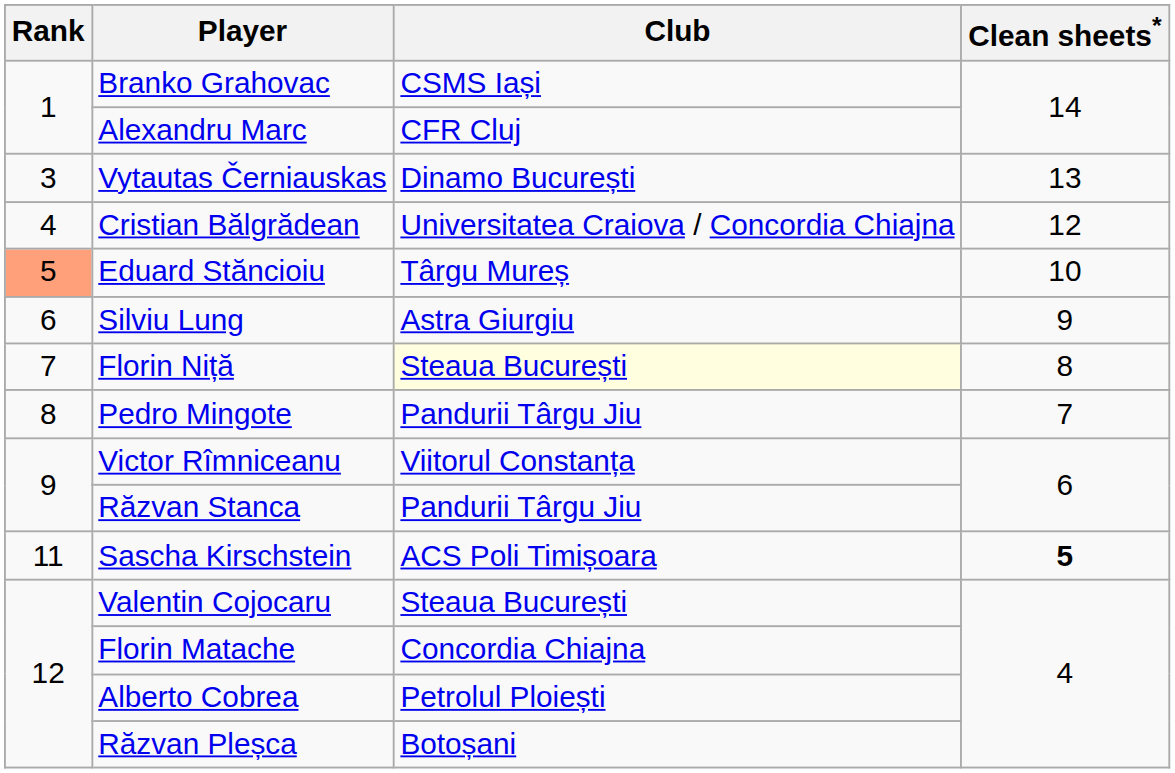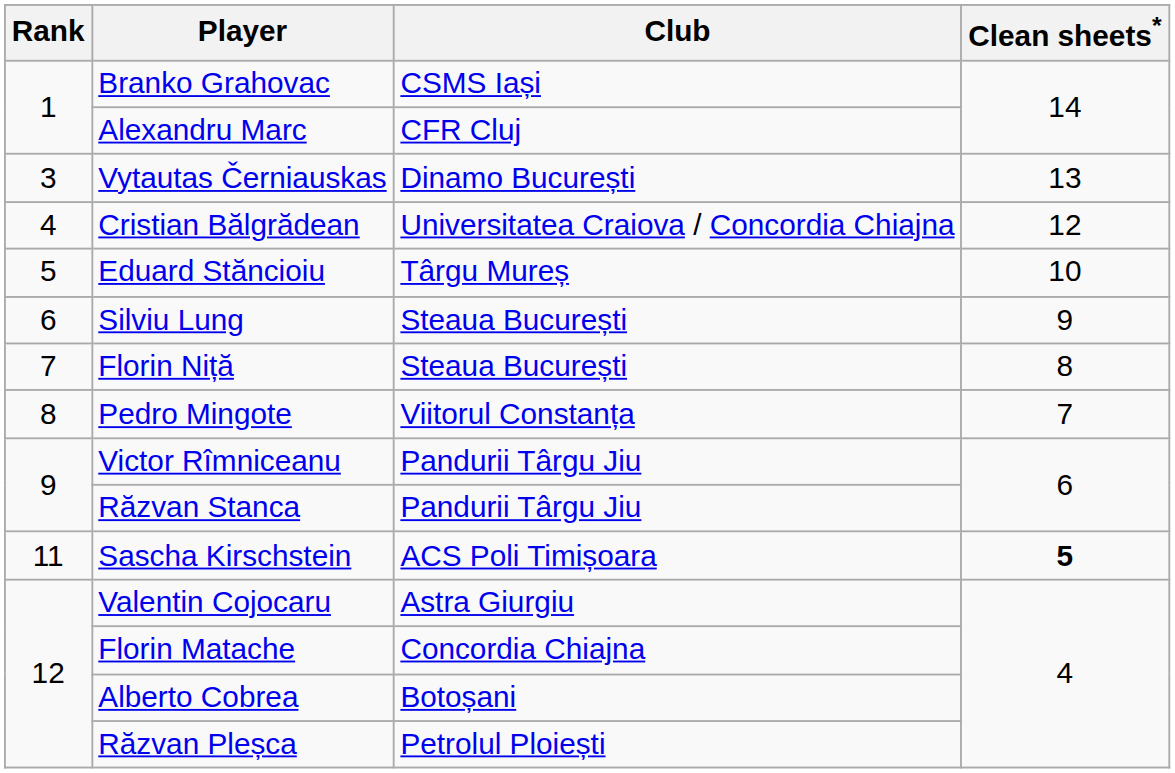Eduard Stăncioiu | Rank: lightsalmon background -> no background
Silviu Lung | Club: Astra Giurgiu -> Steaua București
Florin Niță | Club: lightyellow background -> no background
Pedro Mingote | Club: Pandurii Târgu Jiu -> Viitorul Constanța
Victor Rîmniceanu | Club: Viitorul Constanța -> Pandurii Târgu Jiu
Valentin Cojocaru | Club: Steaua București -> Astra Giurgiu
Alberto Cobrea | Club: Petrolul Ploiești -> Botoșani
Răzvan Pleșca | Club: Botoșani -> Petrolul Ploiești
